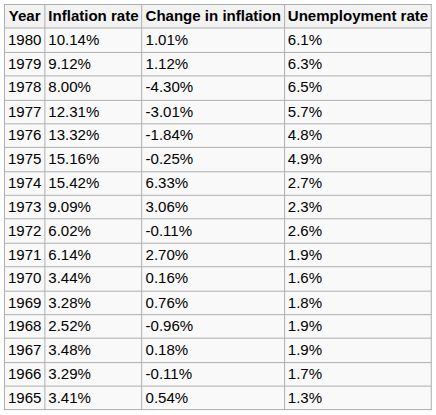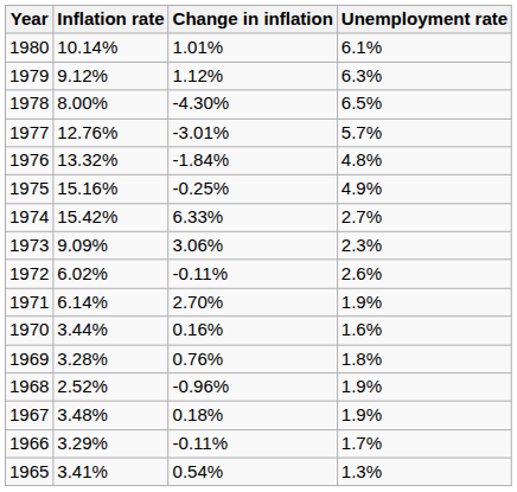1977 | Inflation rate: 12.31% -> 12.76%
